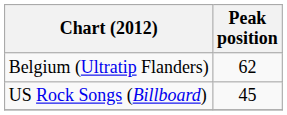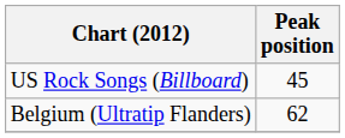rows swapped: Belgium (Ultratip Flanders) <-> US Rock Songs (Billboard)
